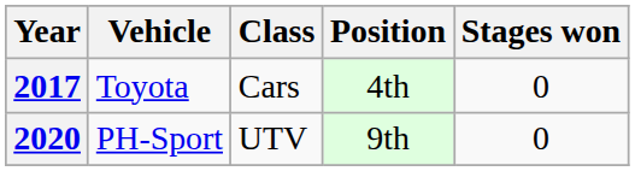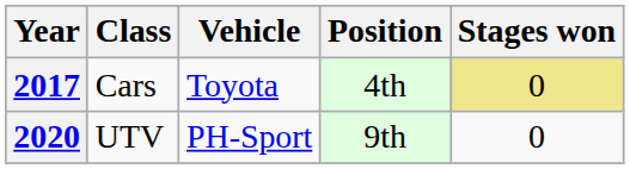columns swapped: Class <-> Vehicle
2017 | Stages won: no background -> khaki background
